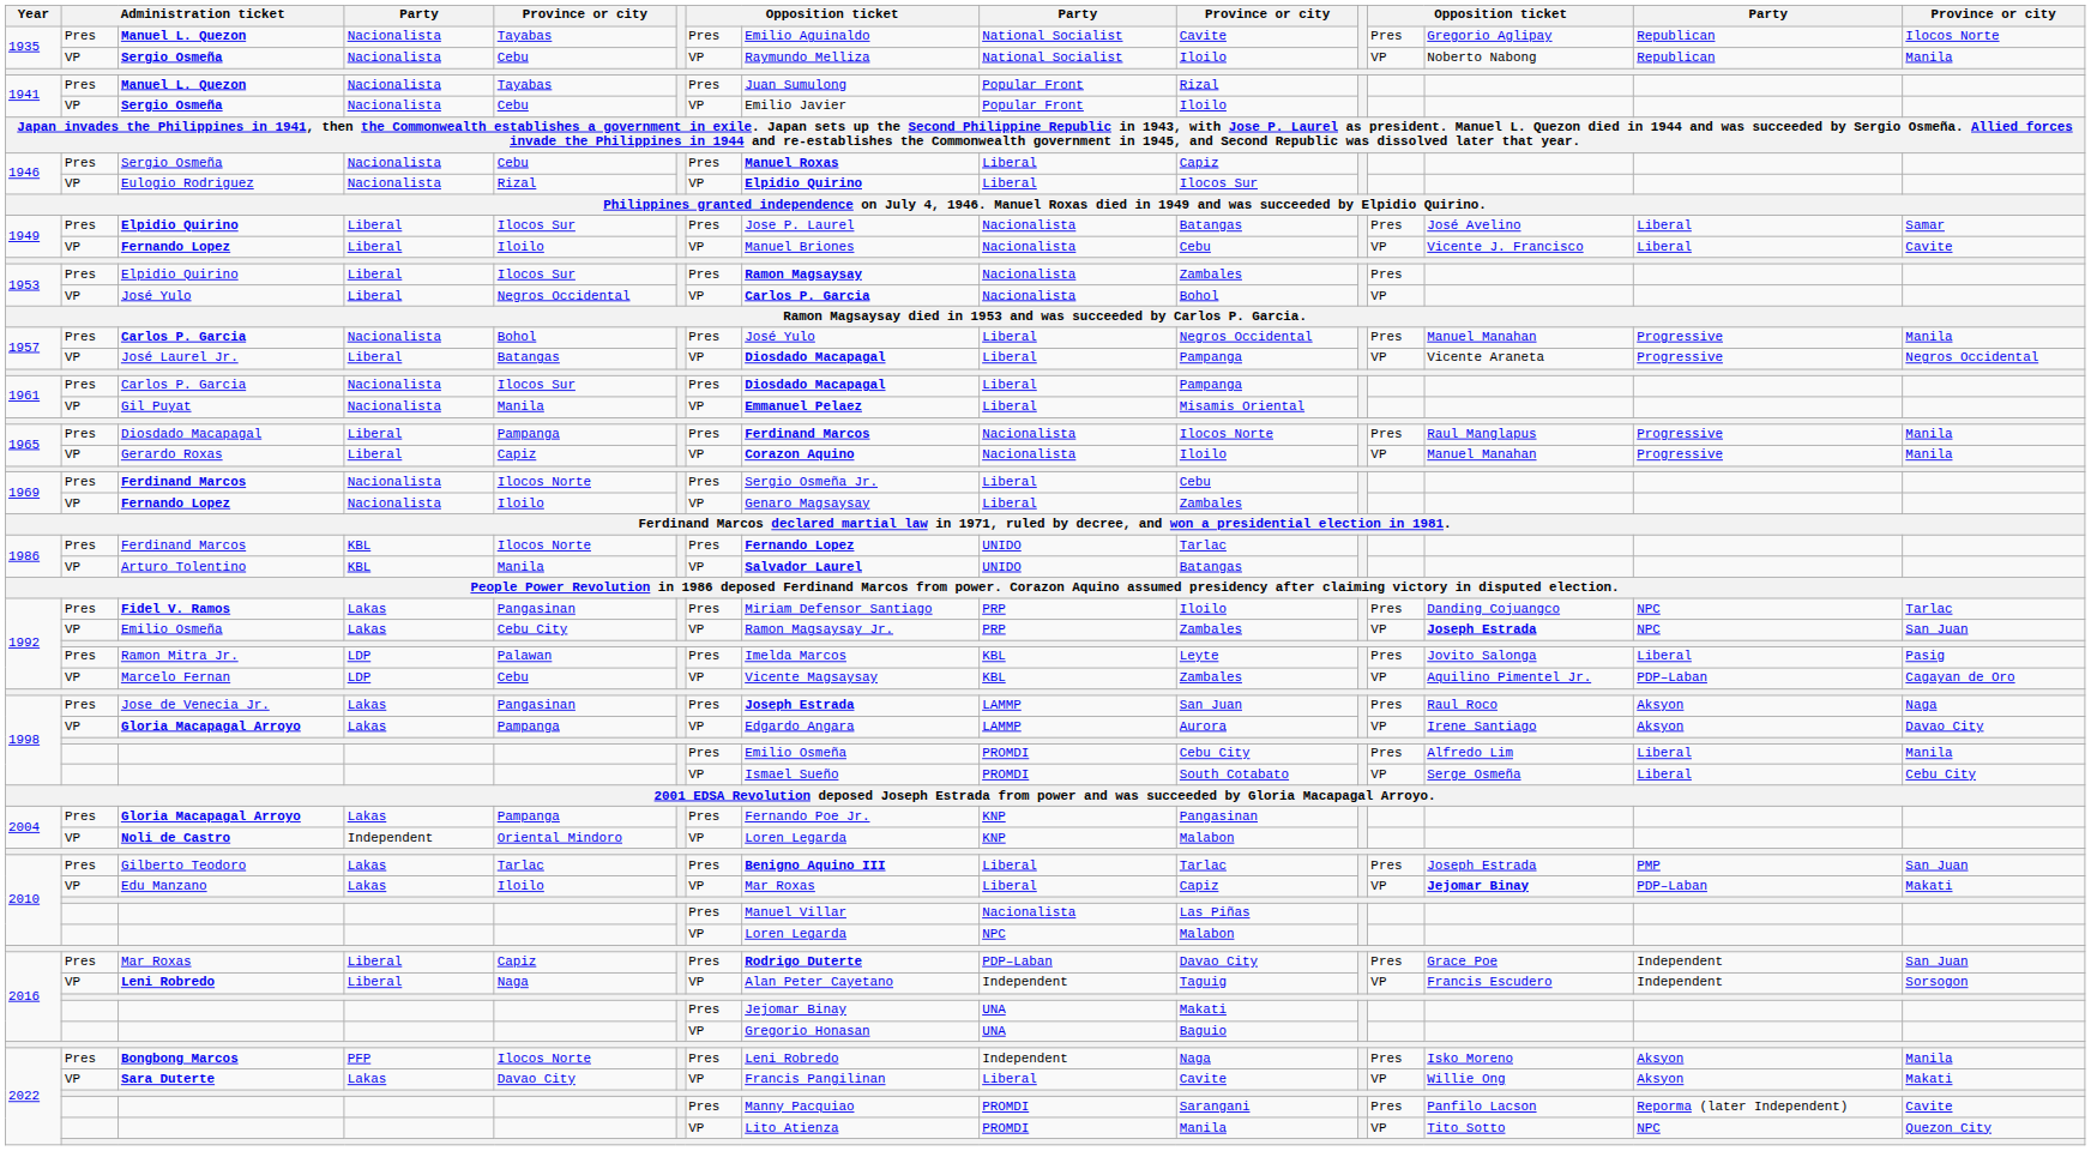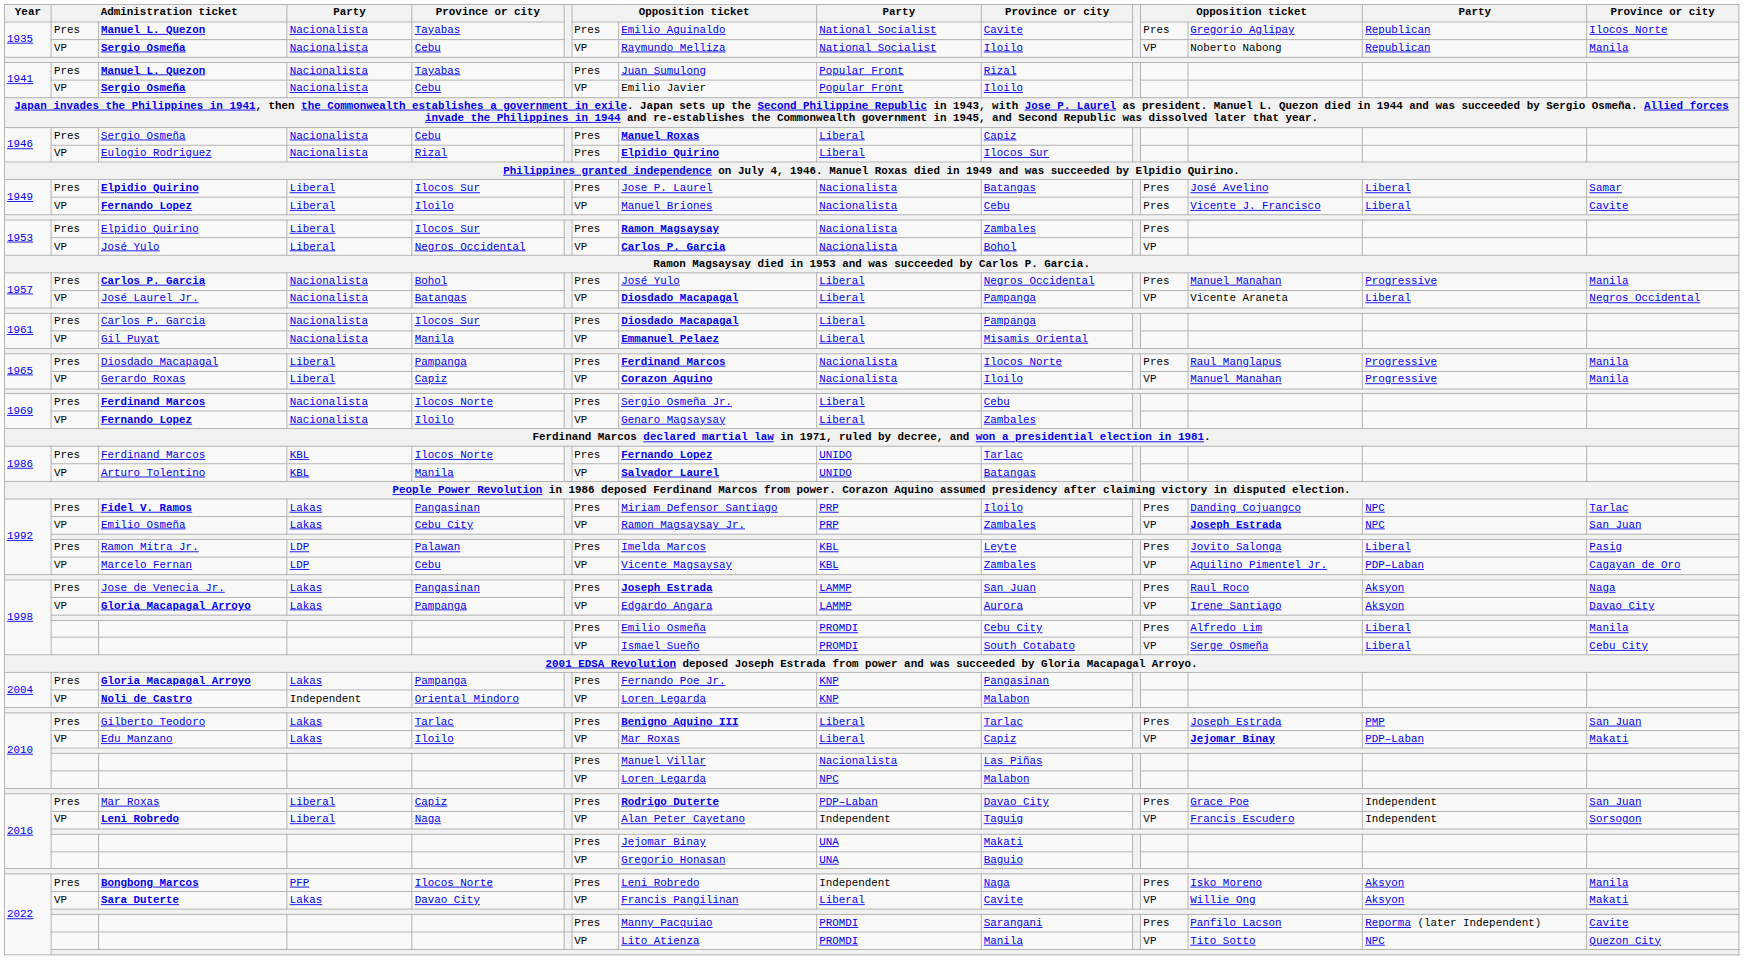Eulogio Rodriguez | column 7: VP -> Pres
1949 / Fernando Lopez | column 12: VP -> Pres
José Laurel Jr. | column 4: Liberal -> Nacionalista
José Laurel Jr. | column 14: Progressive -> Liberal
